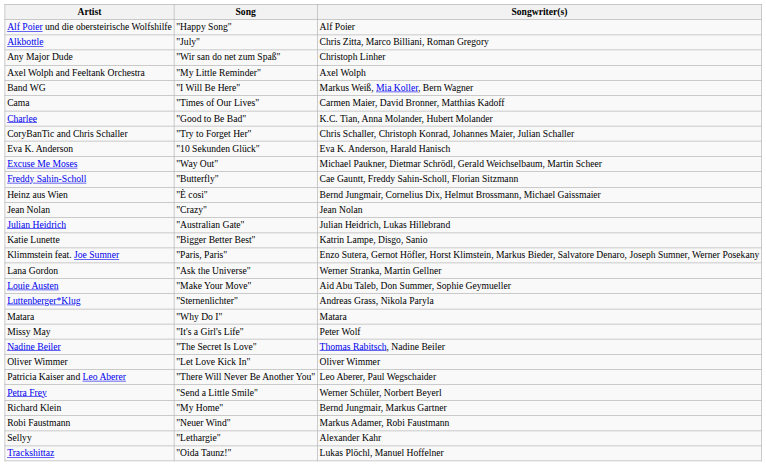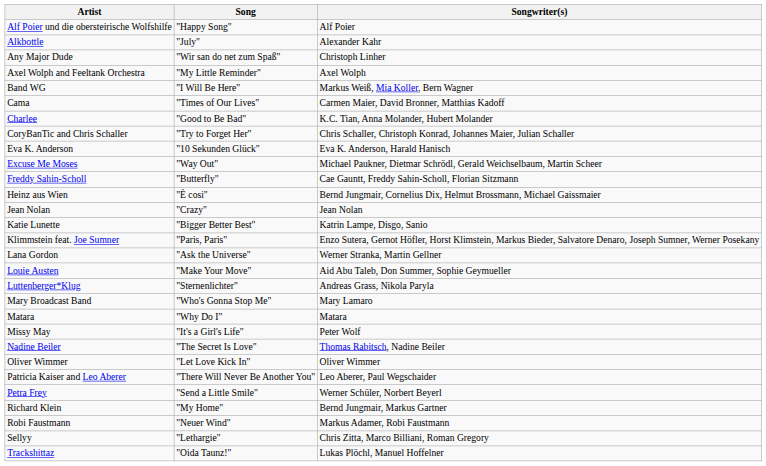Alkbottle | Songwriter(s): Chris Zitta, Marco Billiani, Roman Gregory -> Alexander Kahr
- row: Julian Heidrich | "Australian Gate" | Julian Heidrich, Lukas Hillebrand
+ row: Mary Broadcast Band | "Who's Gonna Stop Me" | Mary Lamaro
Sellyy | Songwriter(s): Alexander Kahr -> Chris Zitta, Marco Billiani, Roman Gregory
